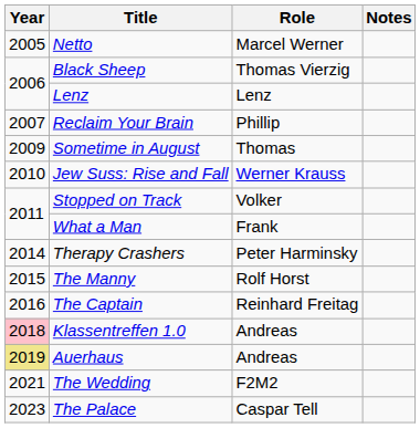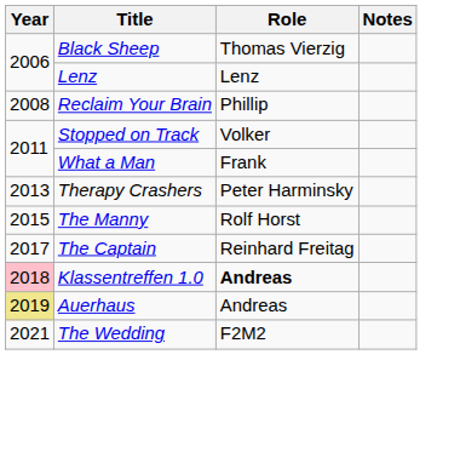- row: 2005 | Netto | Marcel Werner
Reclaim Your Brain | Year: 2007 -> 2008
- row: 2009 | Sometime in August | Thomas
- row: 2010 | Jew Suss: Rise and Fall | Werner Krauss
Therapy Crashers | Year: 2014 -> 2013
The Captain | Year: 2016 -> 2017
Klassentreffen 1.0 | Role: normal -> bold
- row: 2023 | The Palace | Caspar Tell
